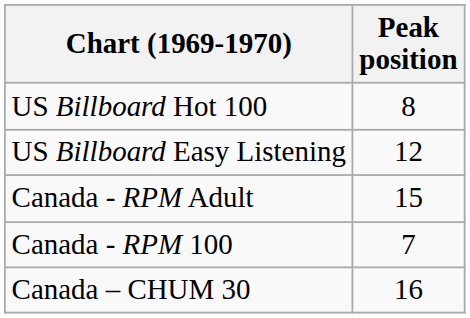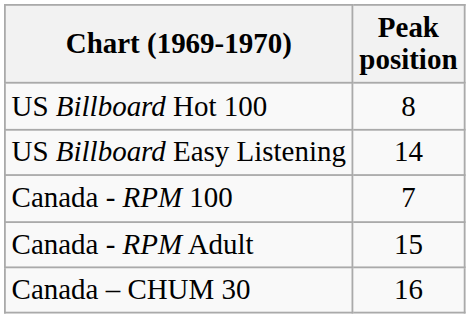US Billboard Easy Listening | Peak position: 12 -> 14
rows swapped: Canada - RPM 100 <-> Canada - RPM Adult
